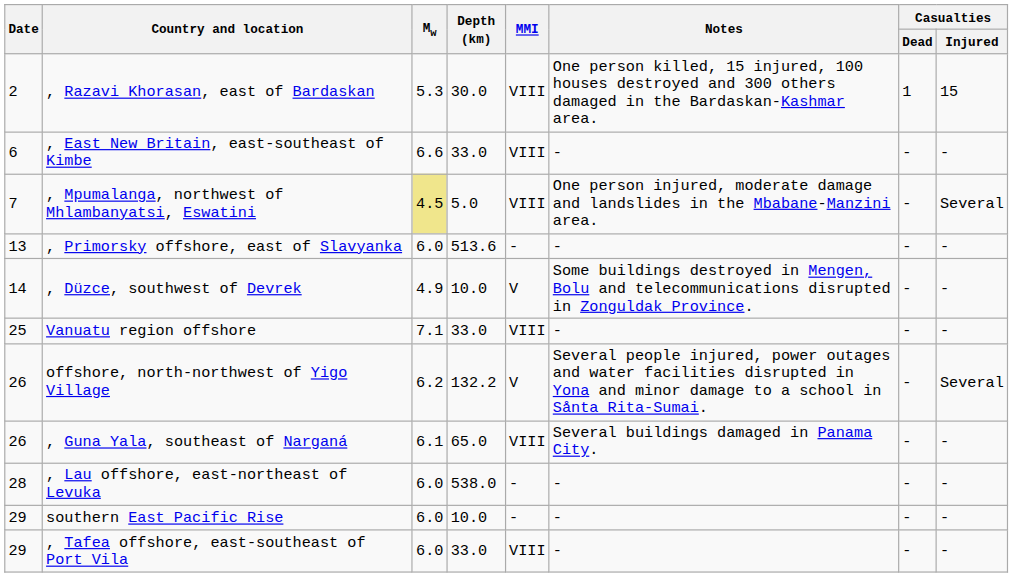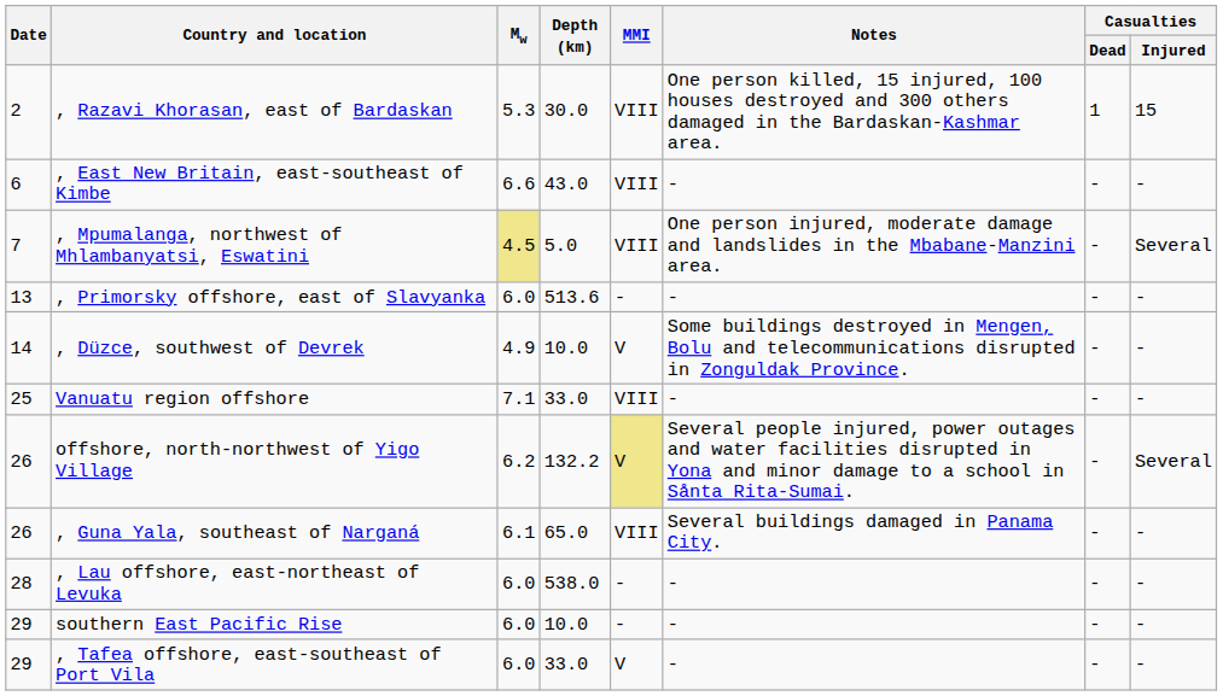, East New Britain, east-southeast of Kimbe | Depth (km): 33.0 -> 43.0
offshore, north-northwest of Yigo Village | MMI: no background -> khaki background
, Tafea offshore, east-southeast of Port Vila | MMI: VIII -> V
